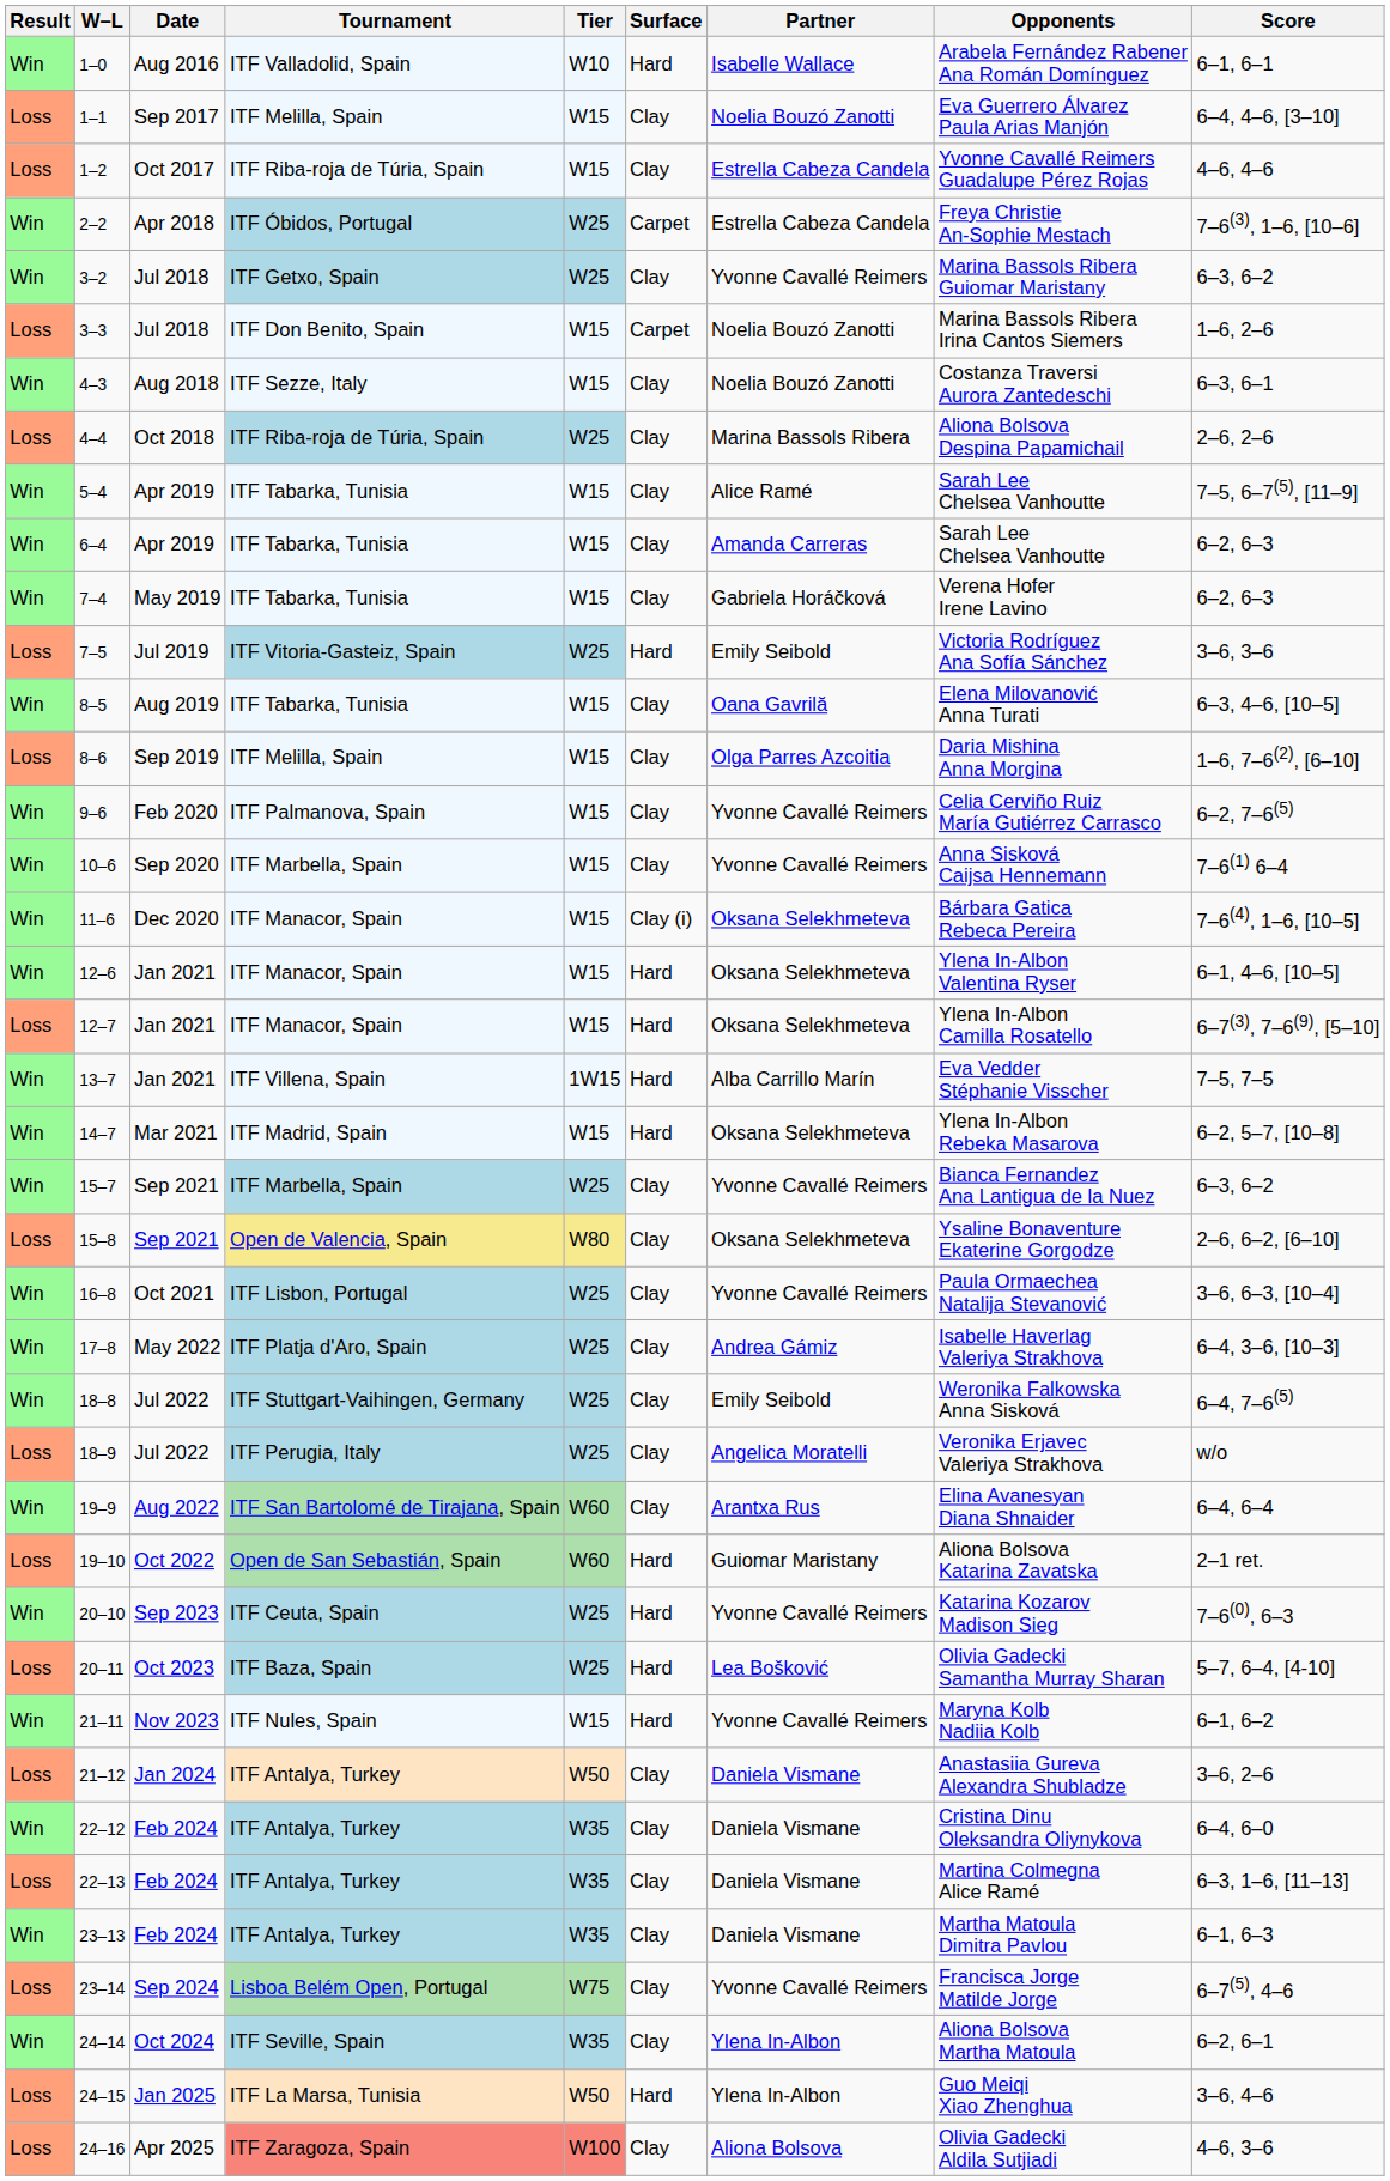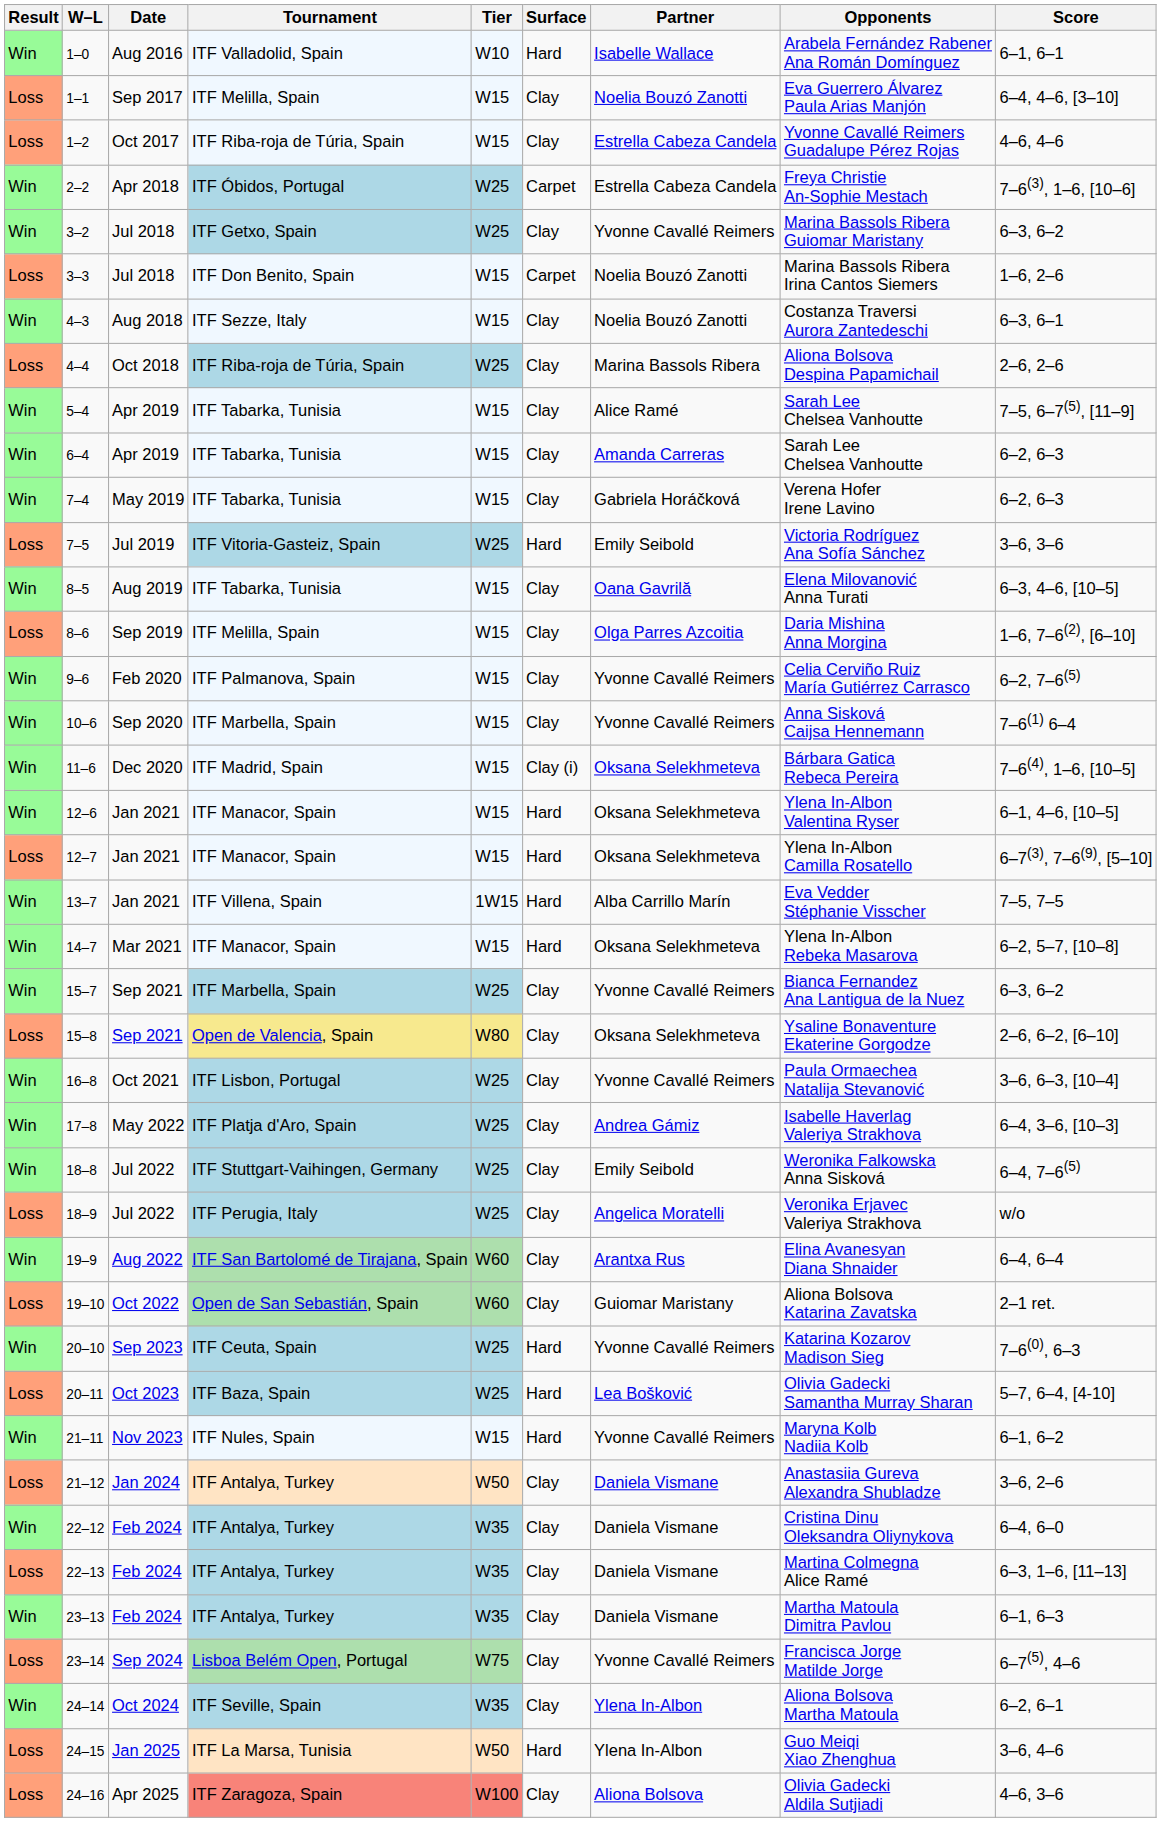11–6 | Tournament: ITF Manacor, Spain -> ITF Madrid, Spain
14–7 | Tournament: ITF Madrid, Spain -> ITF Manacor, Spain
19–10 | Surface: Hard -> Clay
